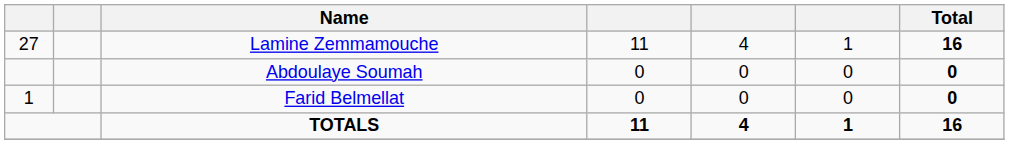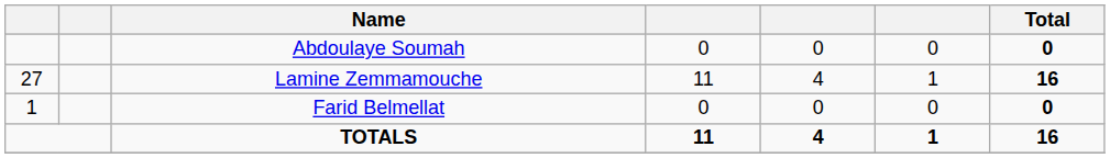rows swapped: Lamine Zemmamouche <-> Abdoulaye Soumah
